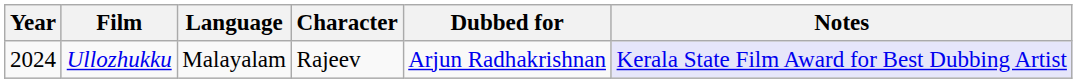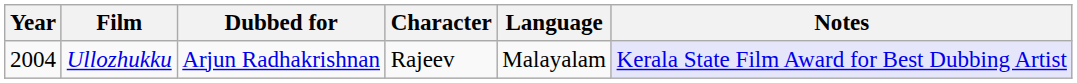columns swapped: Dubbed for <-> Language
Ullozhukku | Year: 2024 -> 2004
